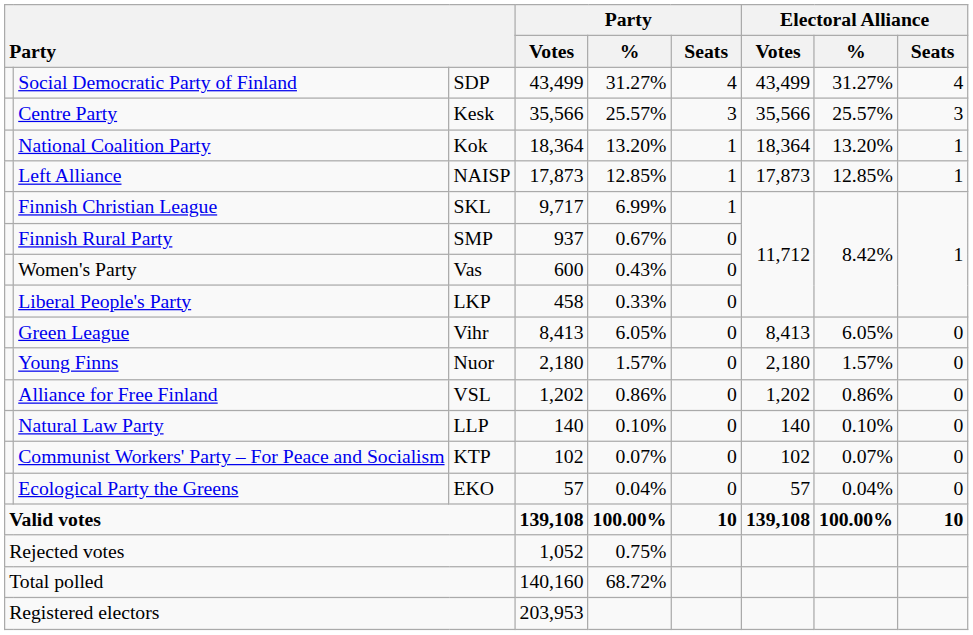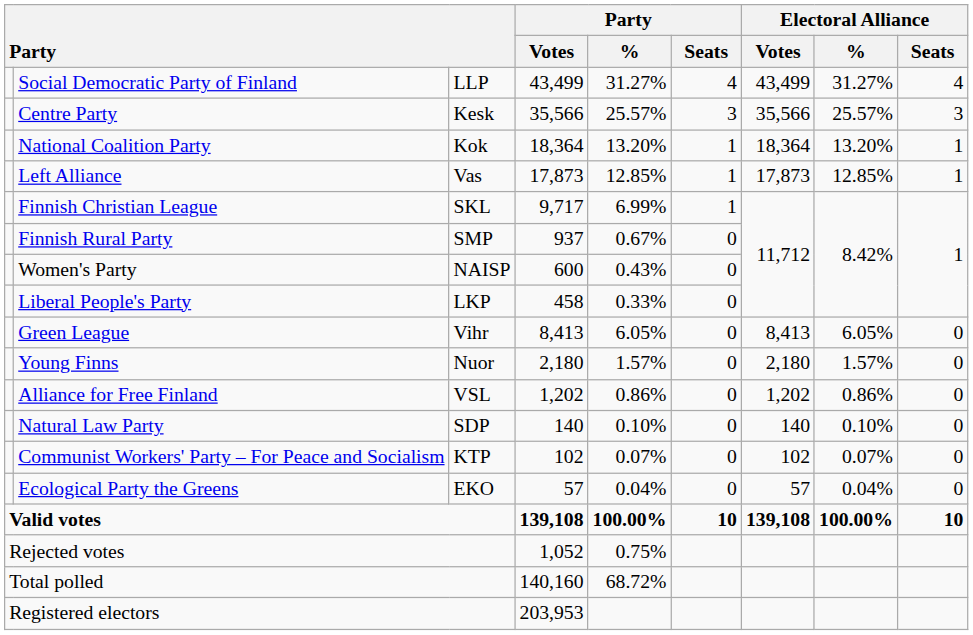Social Democratic Party of Finland | column 3: SDP -> LLP
Left Alliance | column 3: NAISP -> Vas
Women's Party | column 3: Vas -> NAISP
Natural Law Party | column 3: LLP -> SDP
